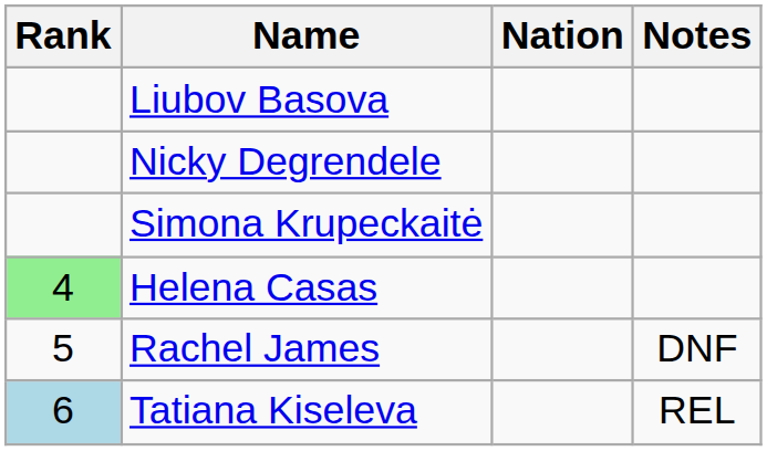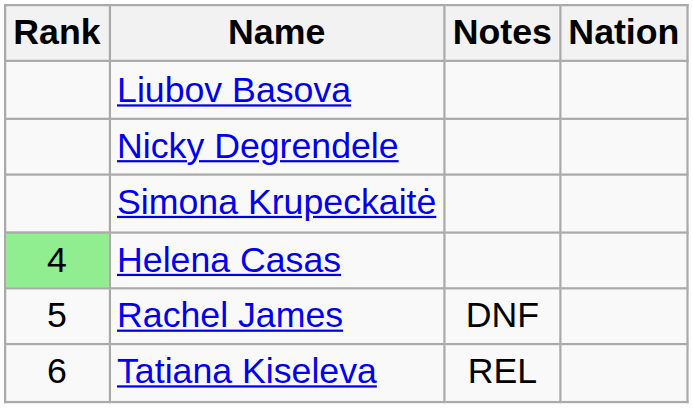columns swapped: Nation <-> Notes
Tatiana Kiseleva | Rank: lightblue background -> no background
